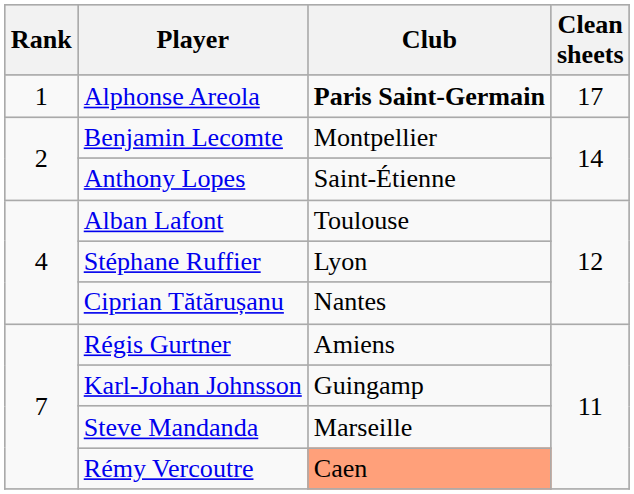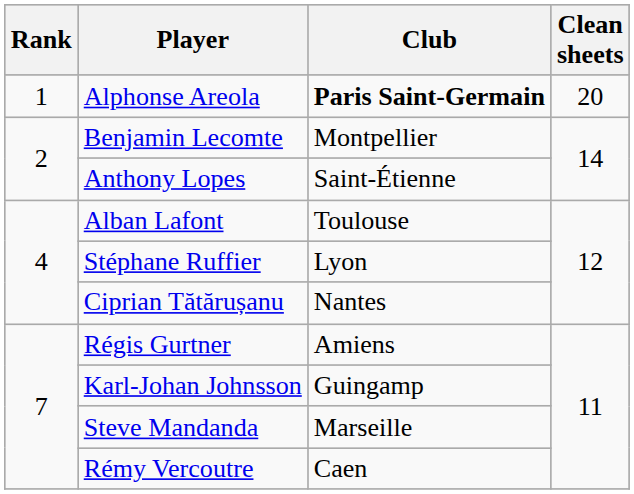Alphonse Areola | Clean sheets: 17 -> 20
Rémy Vercoutre | Club: lightsalmon background -> no background
